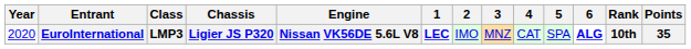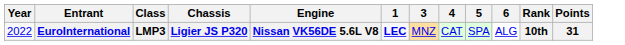- column: 2 | IMO
EuroInternational | Year: 2020 -> 2022
EuroInternational | 6: bold -> normal
EuroInternational | Points: 35 -> 31
